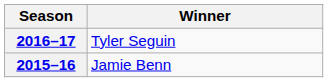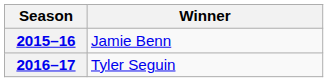rows swapped: 2015–16 <-> 2016–17
